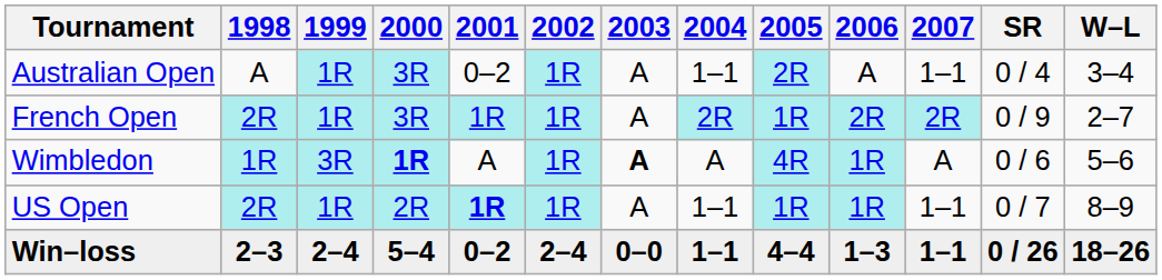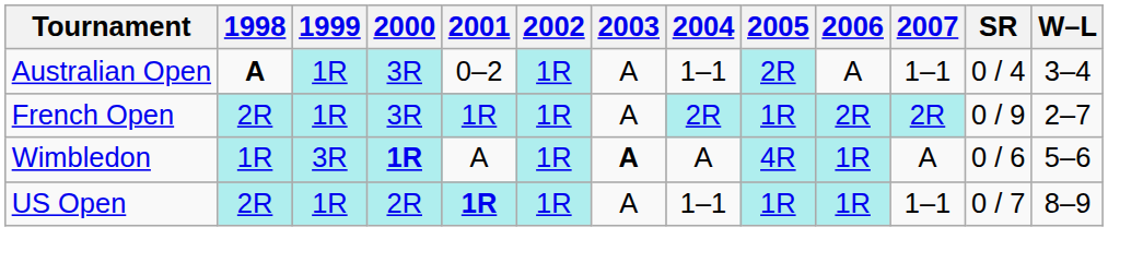Australian Open | 1998: normal -> bold
- row: Win–loss | 2–3 | 2–4 | 5–4 | 0–2 | 2–4 | 0–0 | 1–1 | 4–4 | 1–3 | 1–1 | 0 / 26 | 18–26
